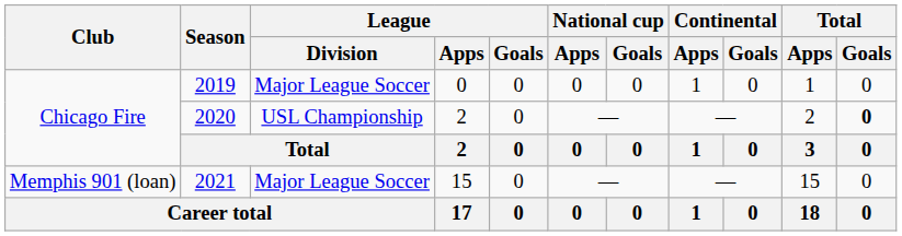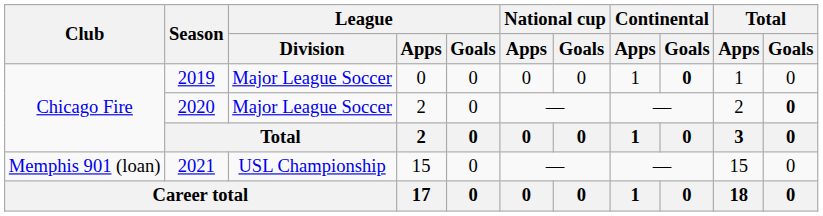2019 | Continental / Goals: normal -> bold
2020 | League / Division: USL Championship -> Major League Soccer
2021 | League / Division: Major League Soccer -> USL Championship
